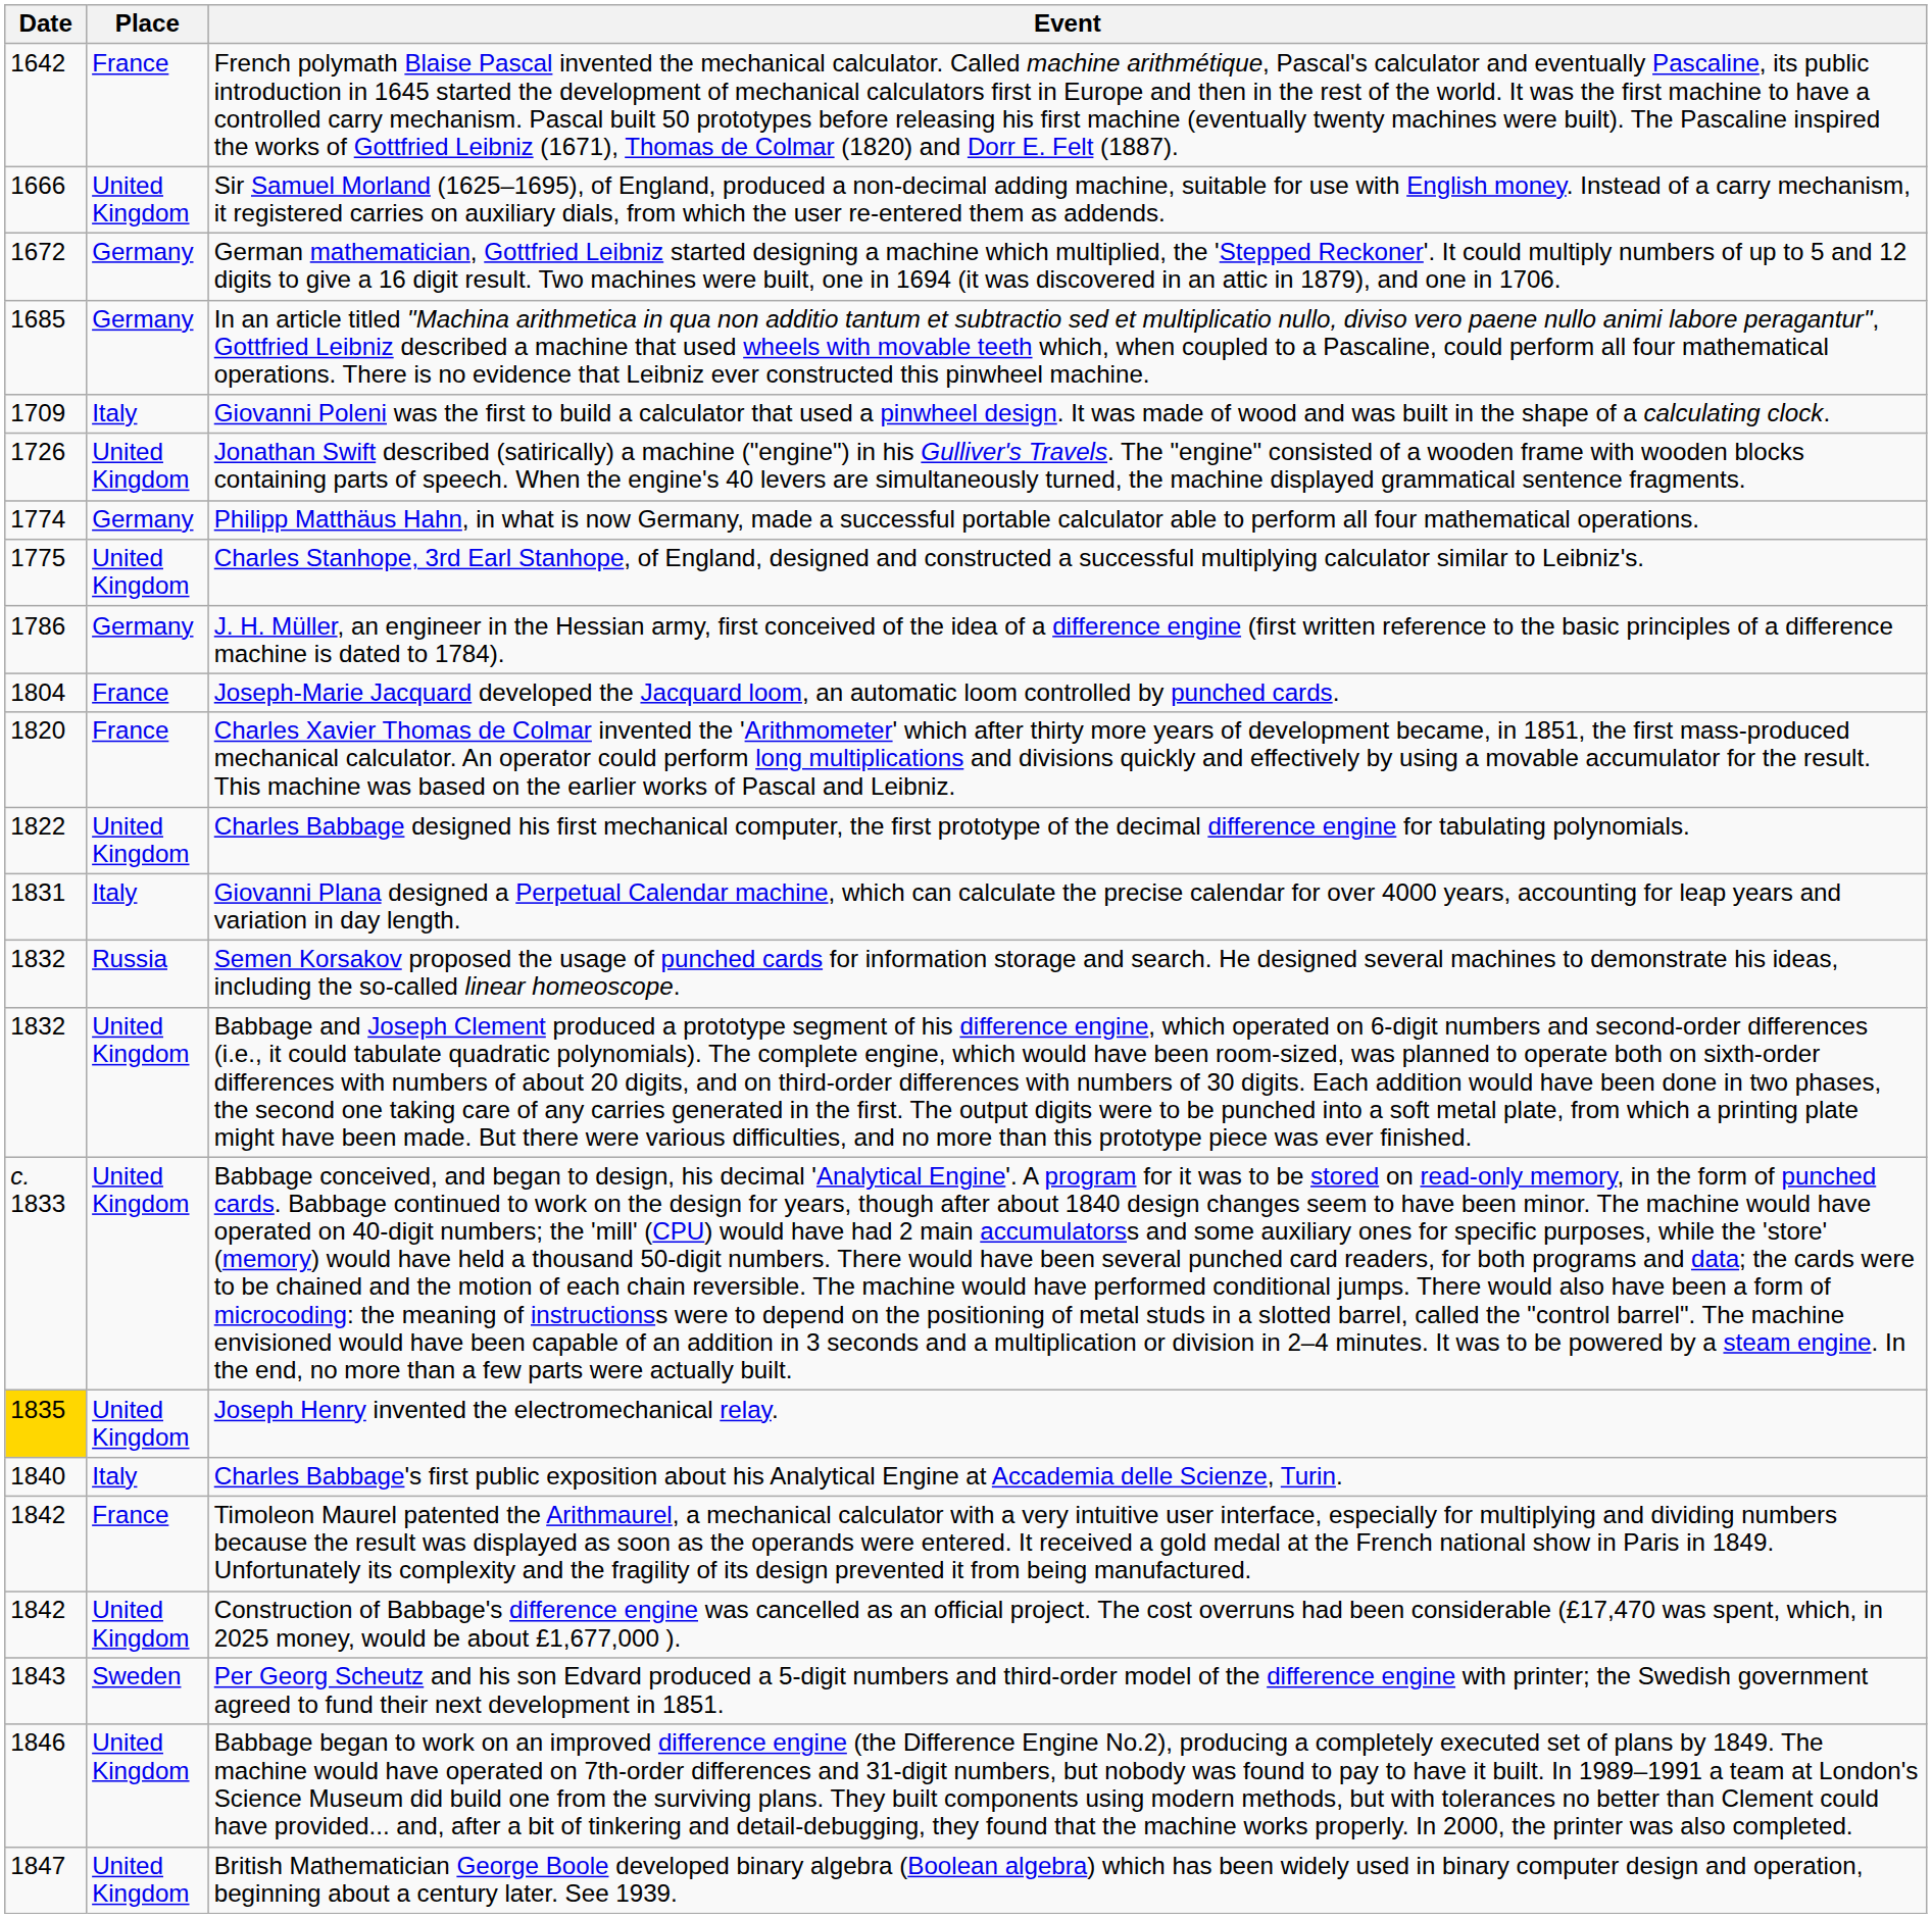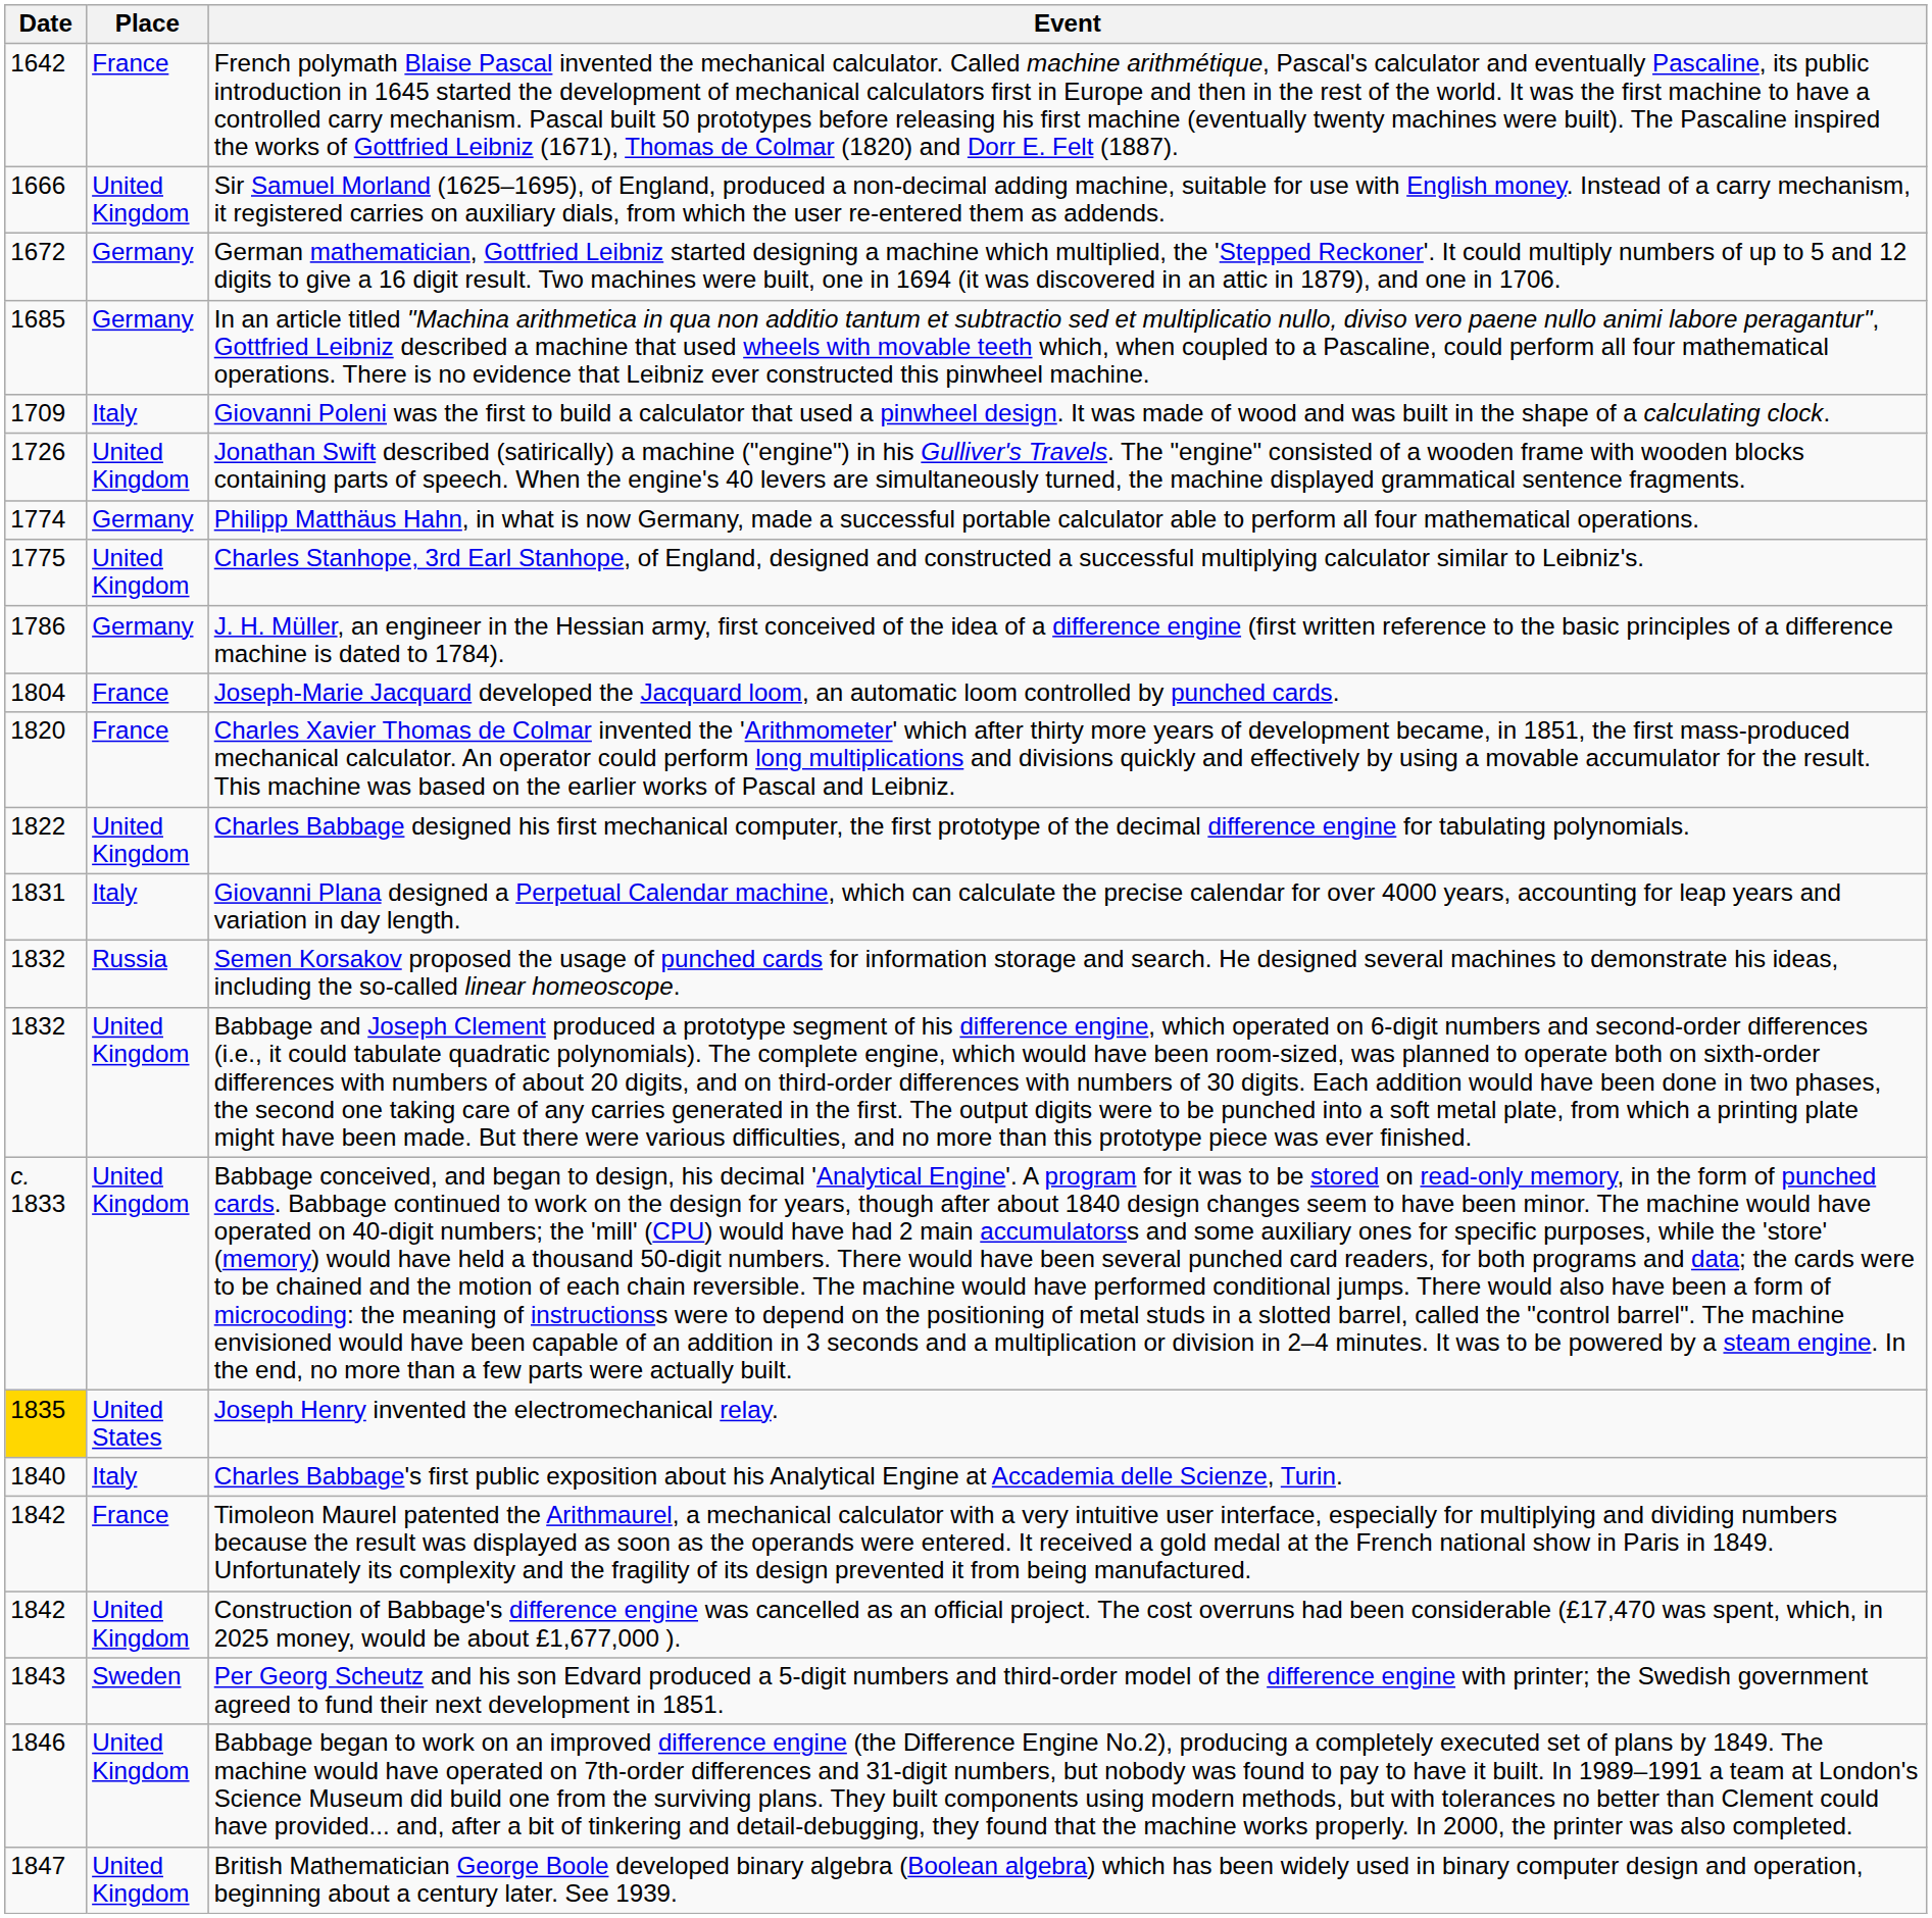Joseph Henry invented the electromechanical relay. | Place: United Kingdom -> United States
